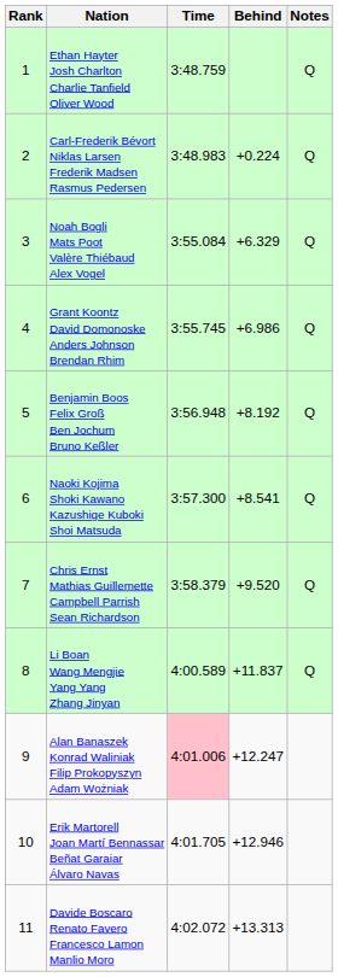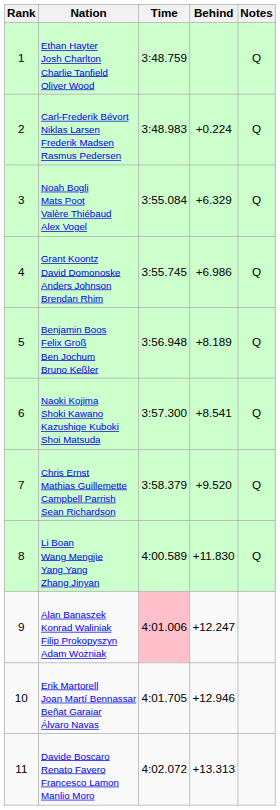Benjamin Boos Felix Groß Ben Jochum Bruno Keßler | Behind: +8.192 -> +8.189
Li Boan Wang Mengjie Yang Yang Zhang Jinyan | Behind: +11.837 -> +11.830
